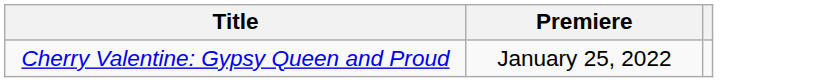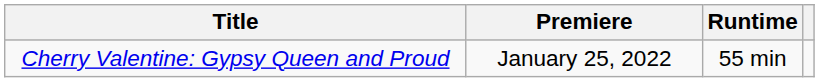+ column: Runtime | 55 min
